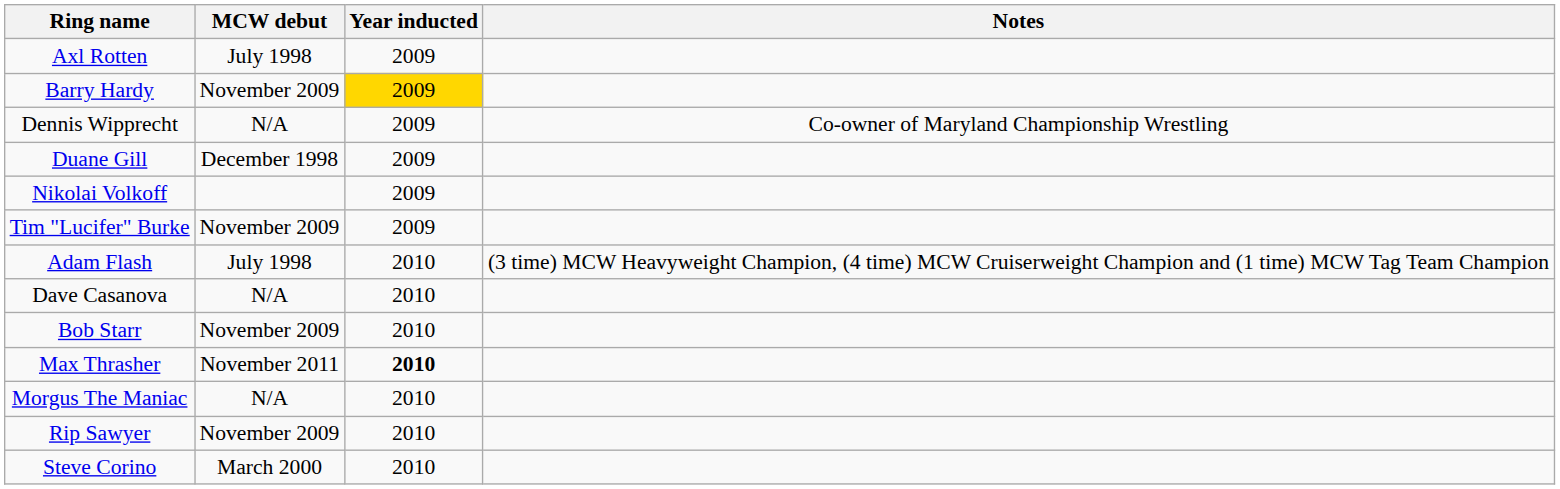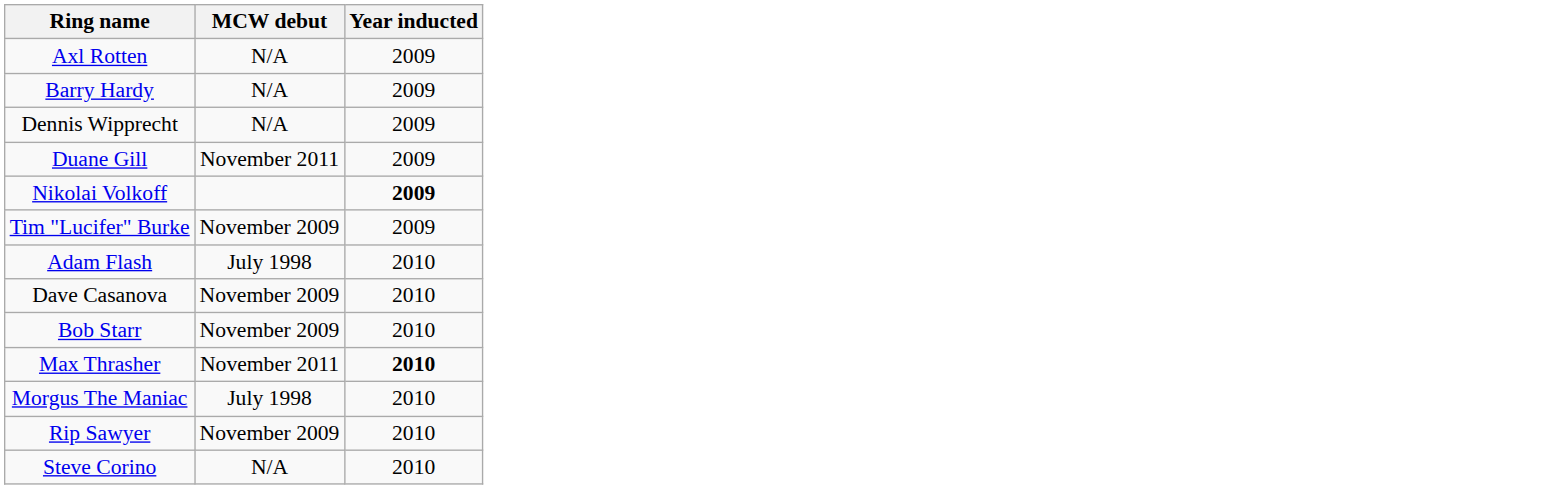- column: Notes | Co-owner of Maryland Championship Wrestling | (3 time) MCW Heavyweight Champion, (4 time) MCW Cruiserweight Champion and (1 time) MCW Tag Team Champion
Axl Rotten | MCW debut: July 1998 -> N/A
Barry Hardy | MCW debut: November 2009 -> N/A
Barry Hardy | Year inducted: gold background -> no background
Duane Gill | MCW debut: December 1998 -> November 2011
Nikolai Volkoff | Year inducted: normal -> bold
Dave Casanova | MCW debut: N/A -> November 2009
Morgus The Maniac | MCW debut: N/A -> July 1998
Steve Corino | MCW debut: March 2000 -> N/A
